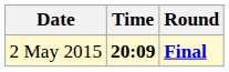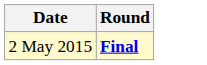- column: Time | 20:09
